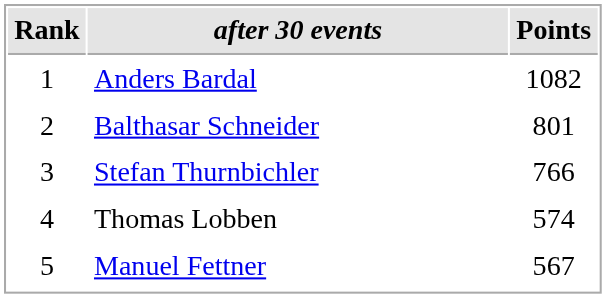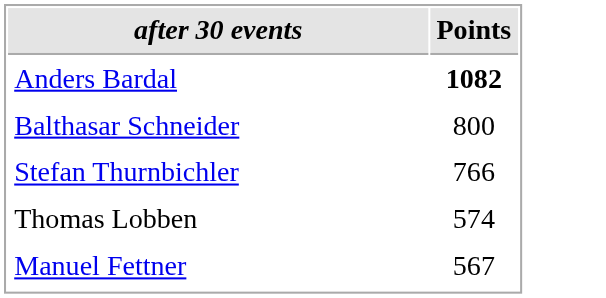- column: Rank | 1 | 2 | 3 | 4 | 5
Anders Bardal | Points: normal -> bold
Balthasar Schneider | Points: 801 -> 800
